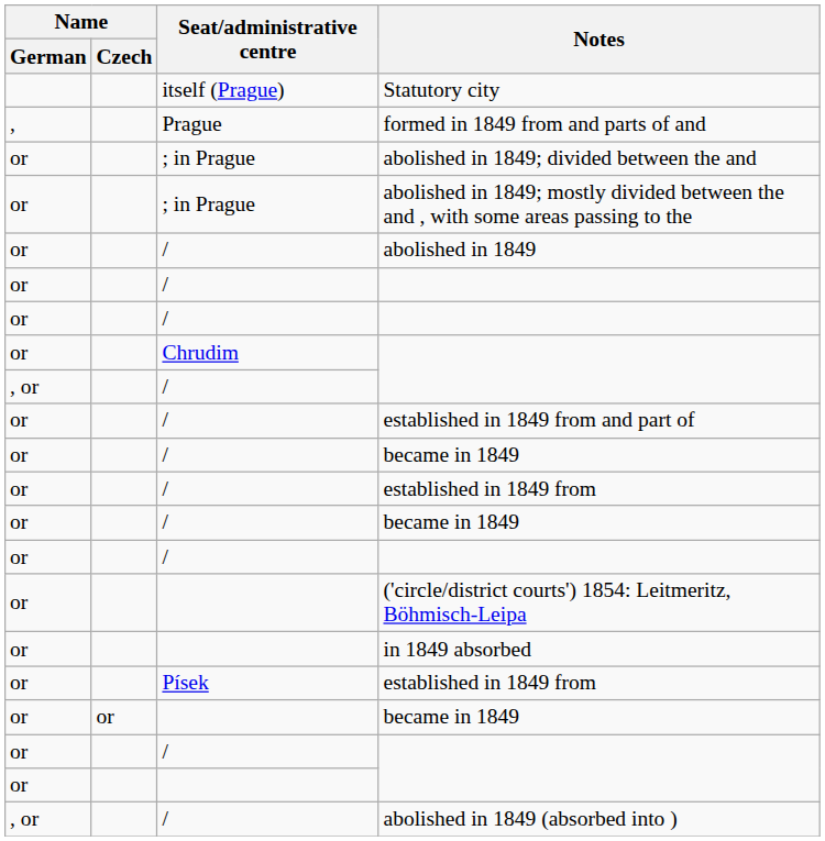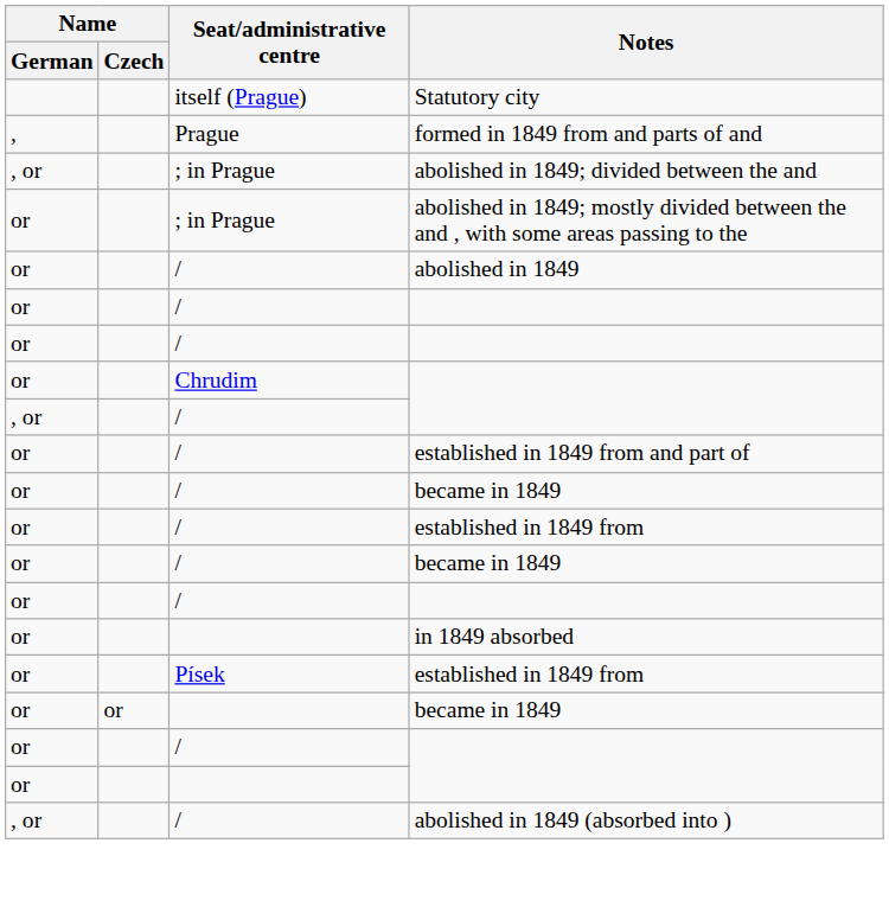abolished in 1849; divided between the and | Name / German: or -> , or
- row: or | ('circle/district courts') 1854: Leitmeritz, Böhmisch-Leipa
